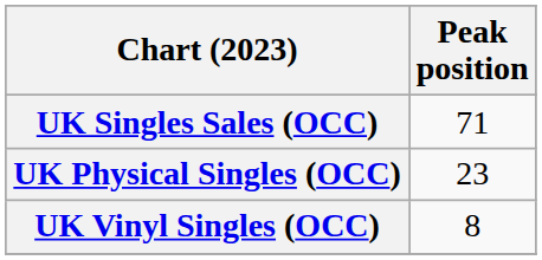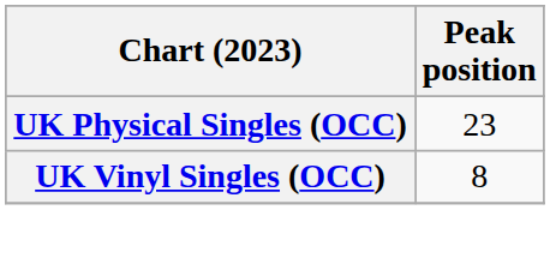- row: UK Singles Sales (OCC) | 71
